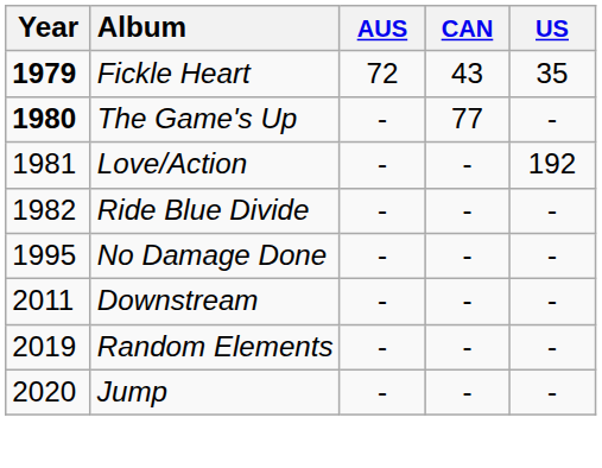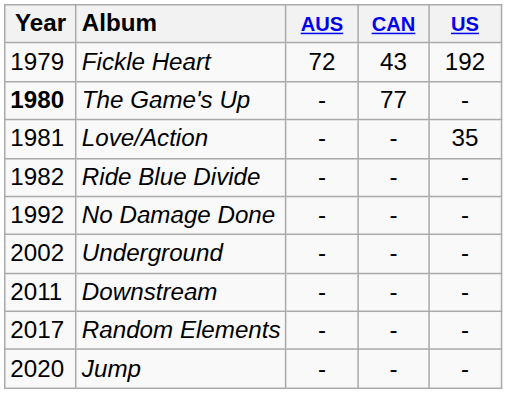Fickle Heart | Year: bold -> normal
Fickle Heart | US: 35 -> 192
Love/Action | US: 192 -> 35
No Damage Done | Year: 1995 -> 1992
+ row: 2002 | Underground | - | - | -
Random Elements | Year: 2019 -> 2017
